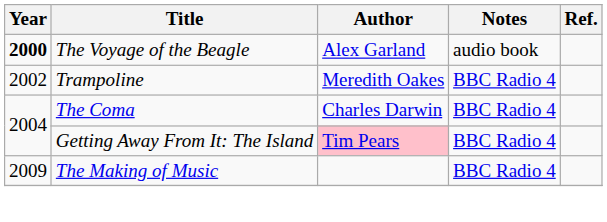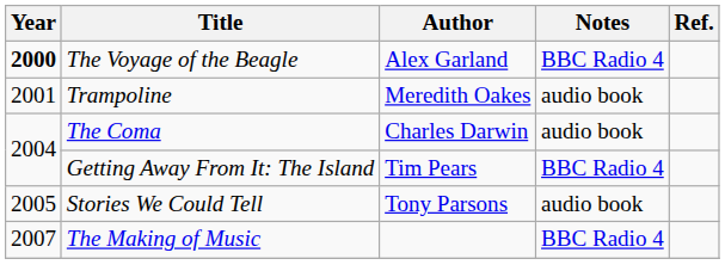The Voyage of the Beagle | Notes: audio book -> BBC Radio 4
Trampoline | Year: 2002 -> 2001
Trampoline | Notes: BBC Radio 4 -> audio book
The Coma | Notes: BBC Radio 4 -> audio book
Getting Away From It: The Island | Author: pink background -> no background
+ row: 2005 | Stories We Could Tell | Tony Parsons | audio book
The Making of Music | Year: 2009 -> 2007
